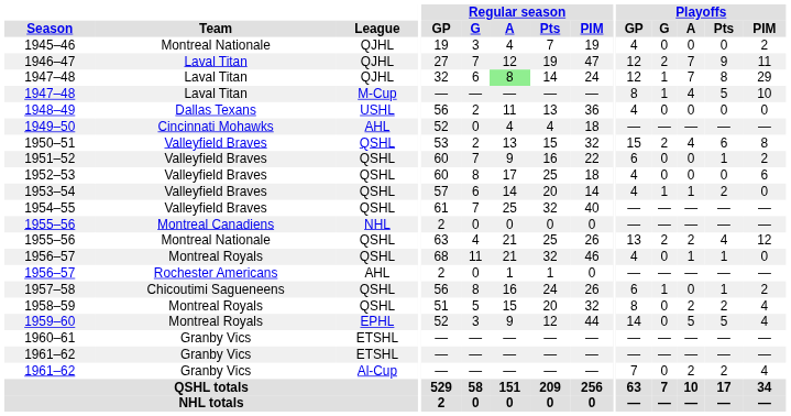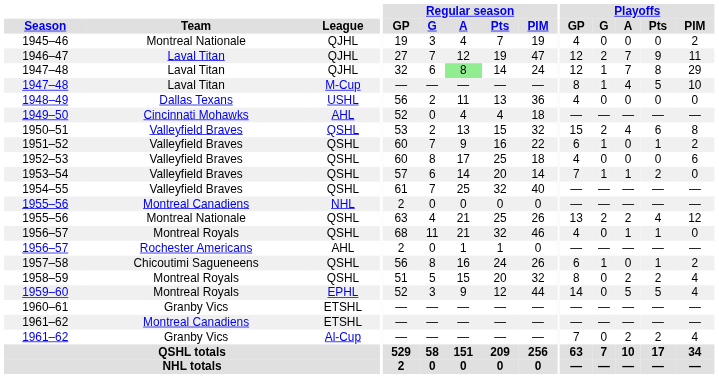1951–52 | Playoffs / G: 0 -> 1
1953–54 | Playoffs / GP: 4 -> 7
1961–62 / ETSHL | Team: Granby Vics -> Montreal Canadiens
